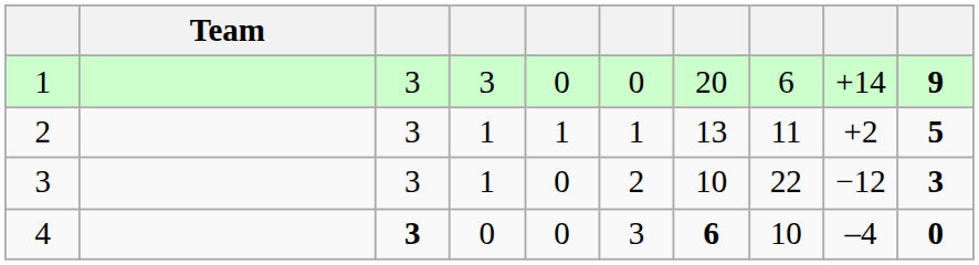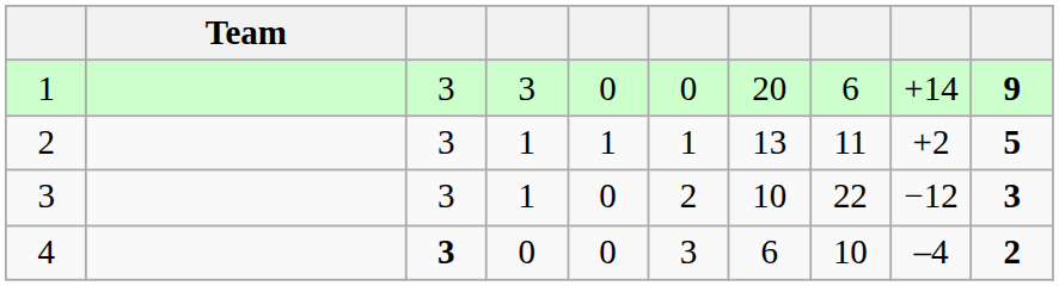4 | column 7: bold -> normal
4 | column 10: 0 -> 2
